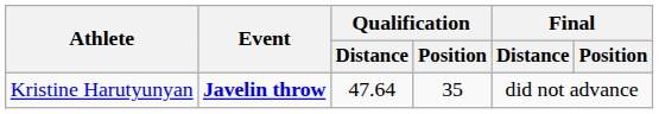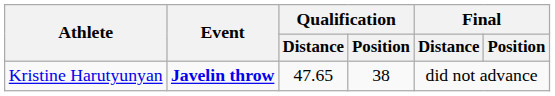Kristine Harutyunyan | Qualification / Distance: 47.64 -> 47.65
Kristine Harutyunyan | Qualification / Position: 35 -> 38
